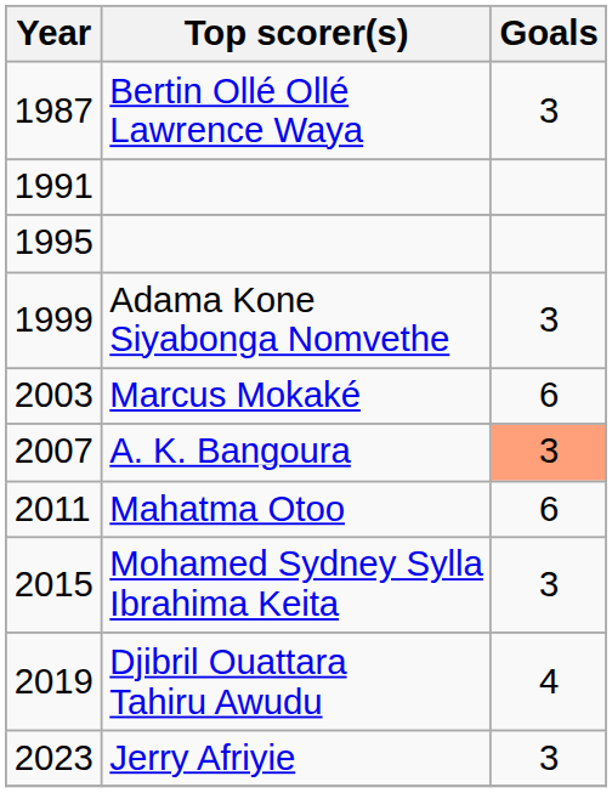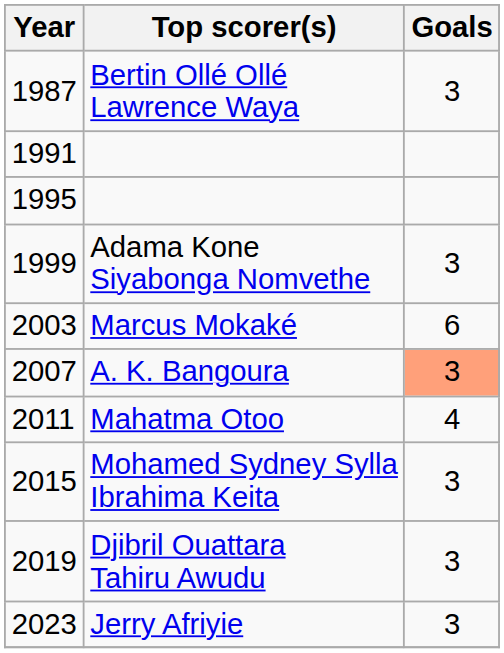Mahatma Otoo | Goals: 6 -> 4
Djibril Ouattara Tahiru Awudu | Goals: 4 -> 3
